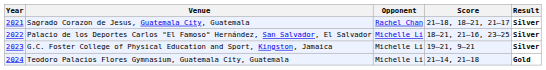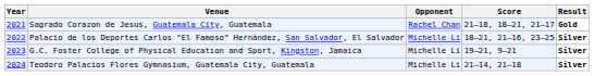Sagrado Corazon de Jesus, Guatemala City, Guatemala | Result: Silver -> Gold
Teodoro Palacios Flores Gymnasium, Guatemala City, Guatemala | Result: Gold -> Silver
